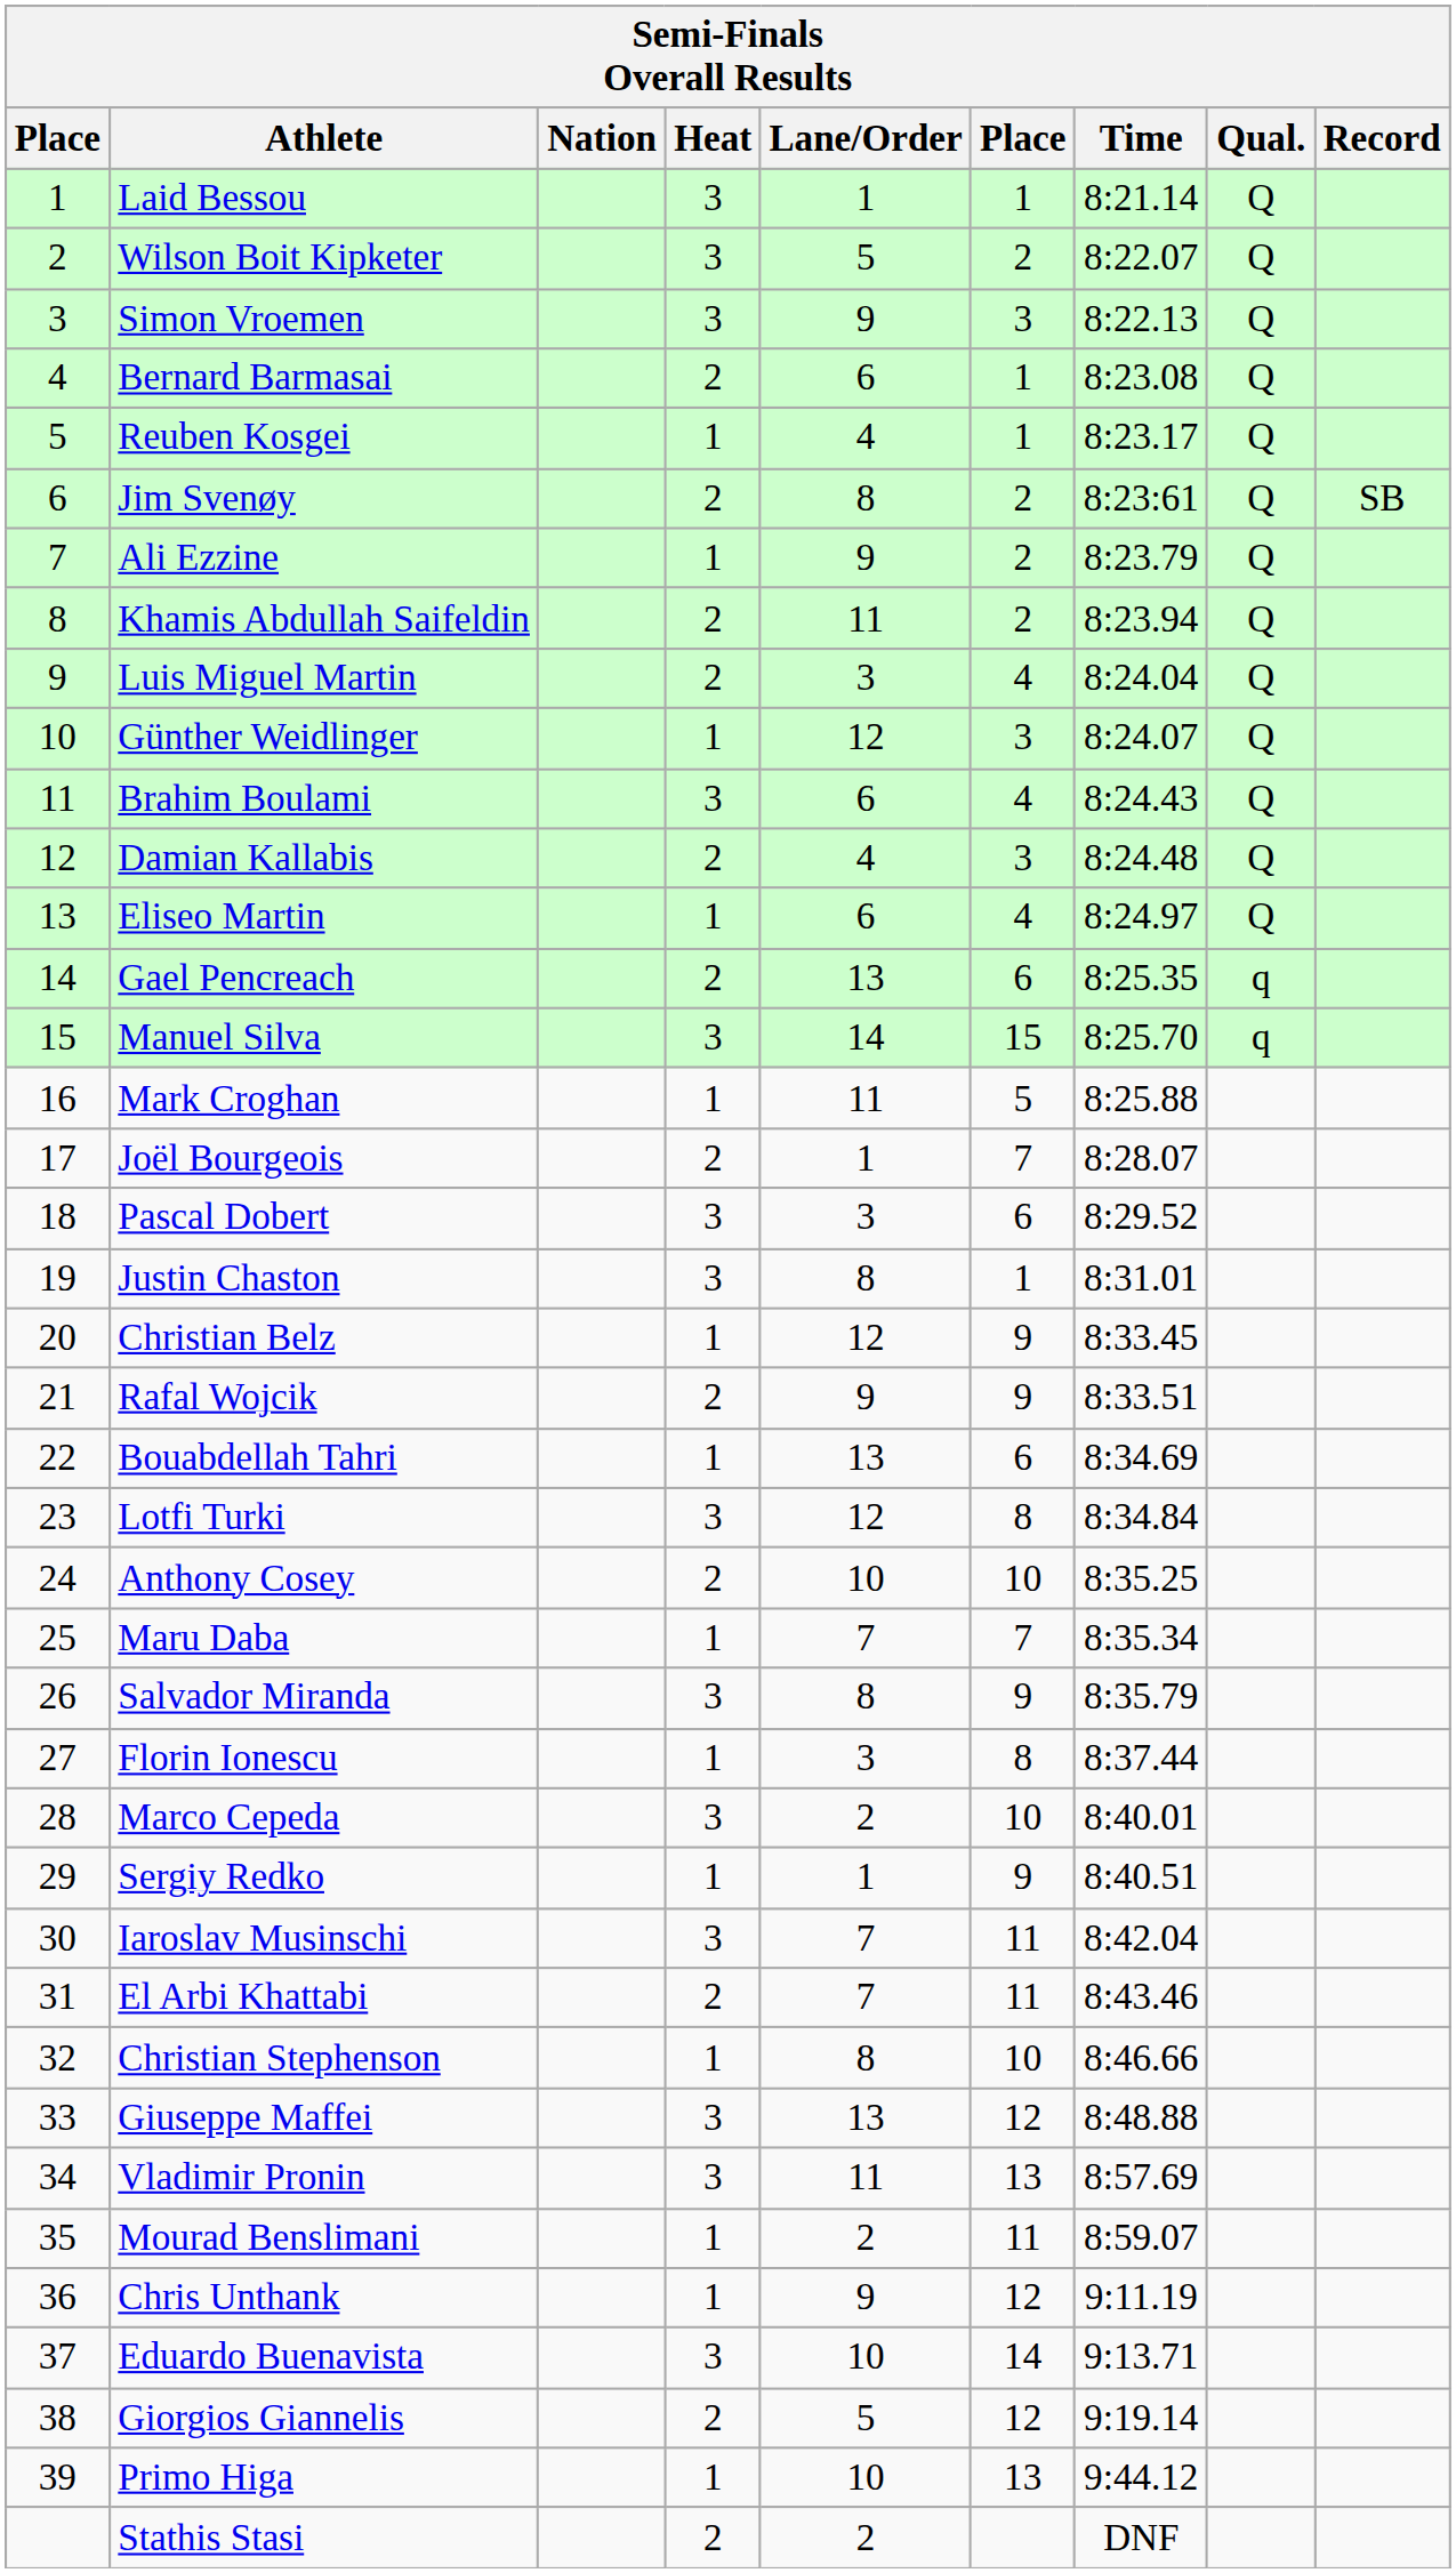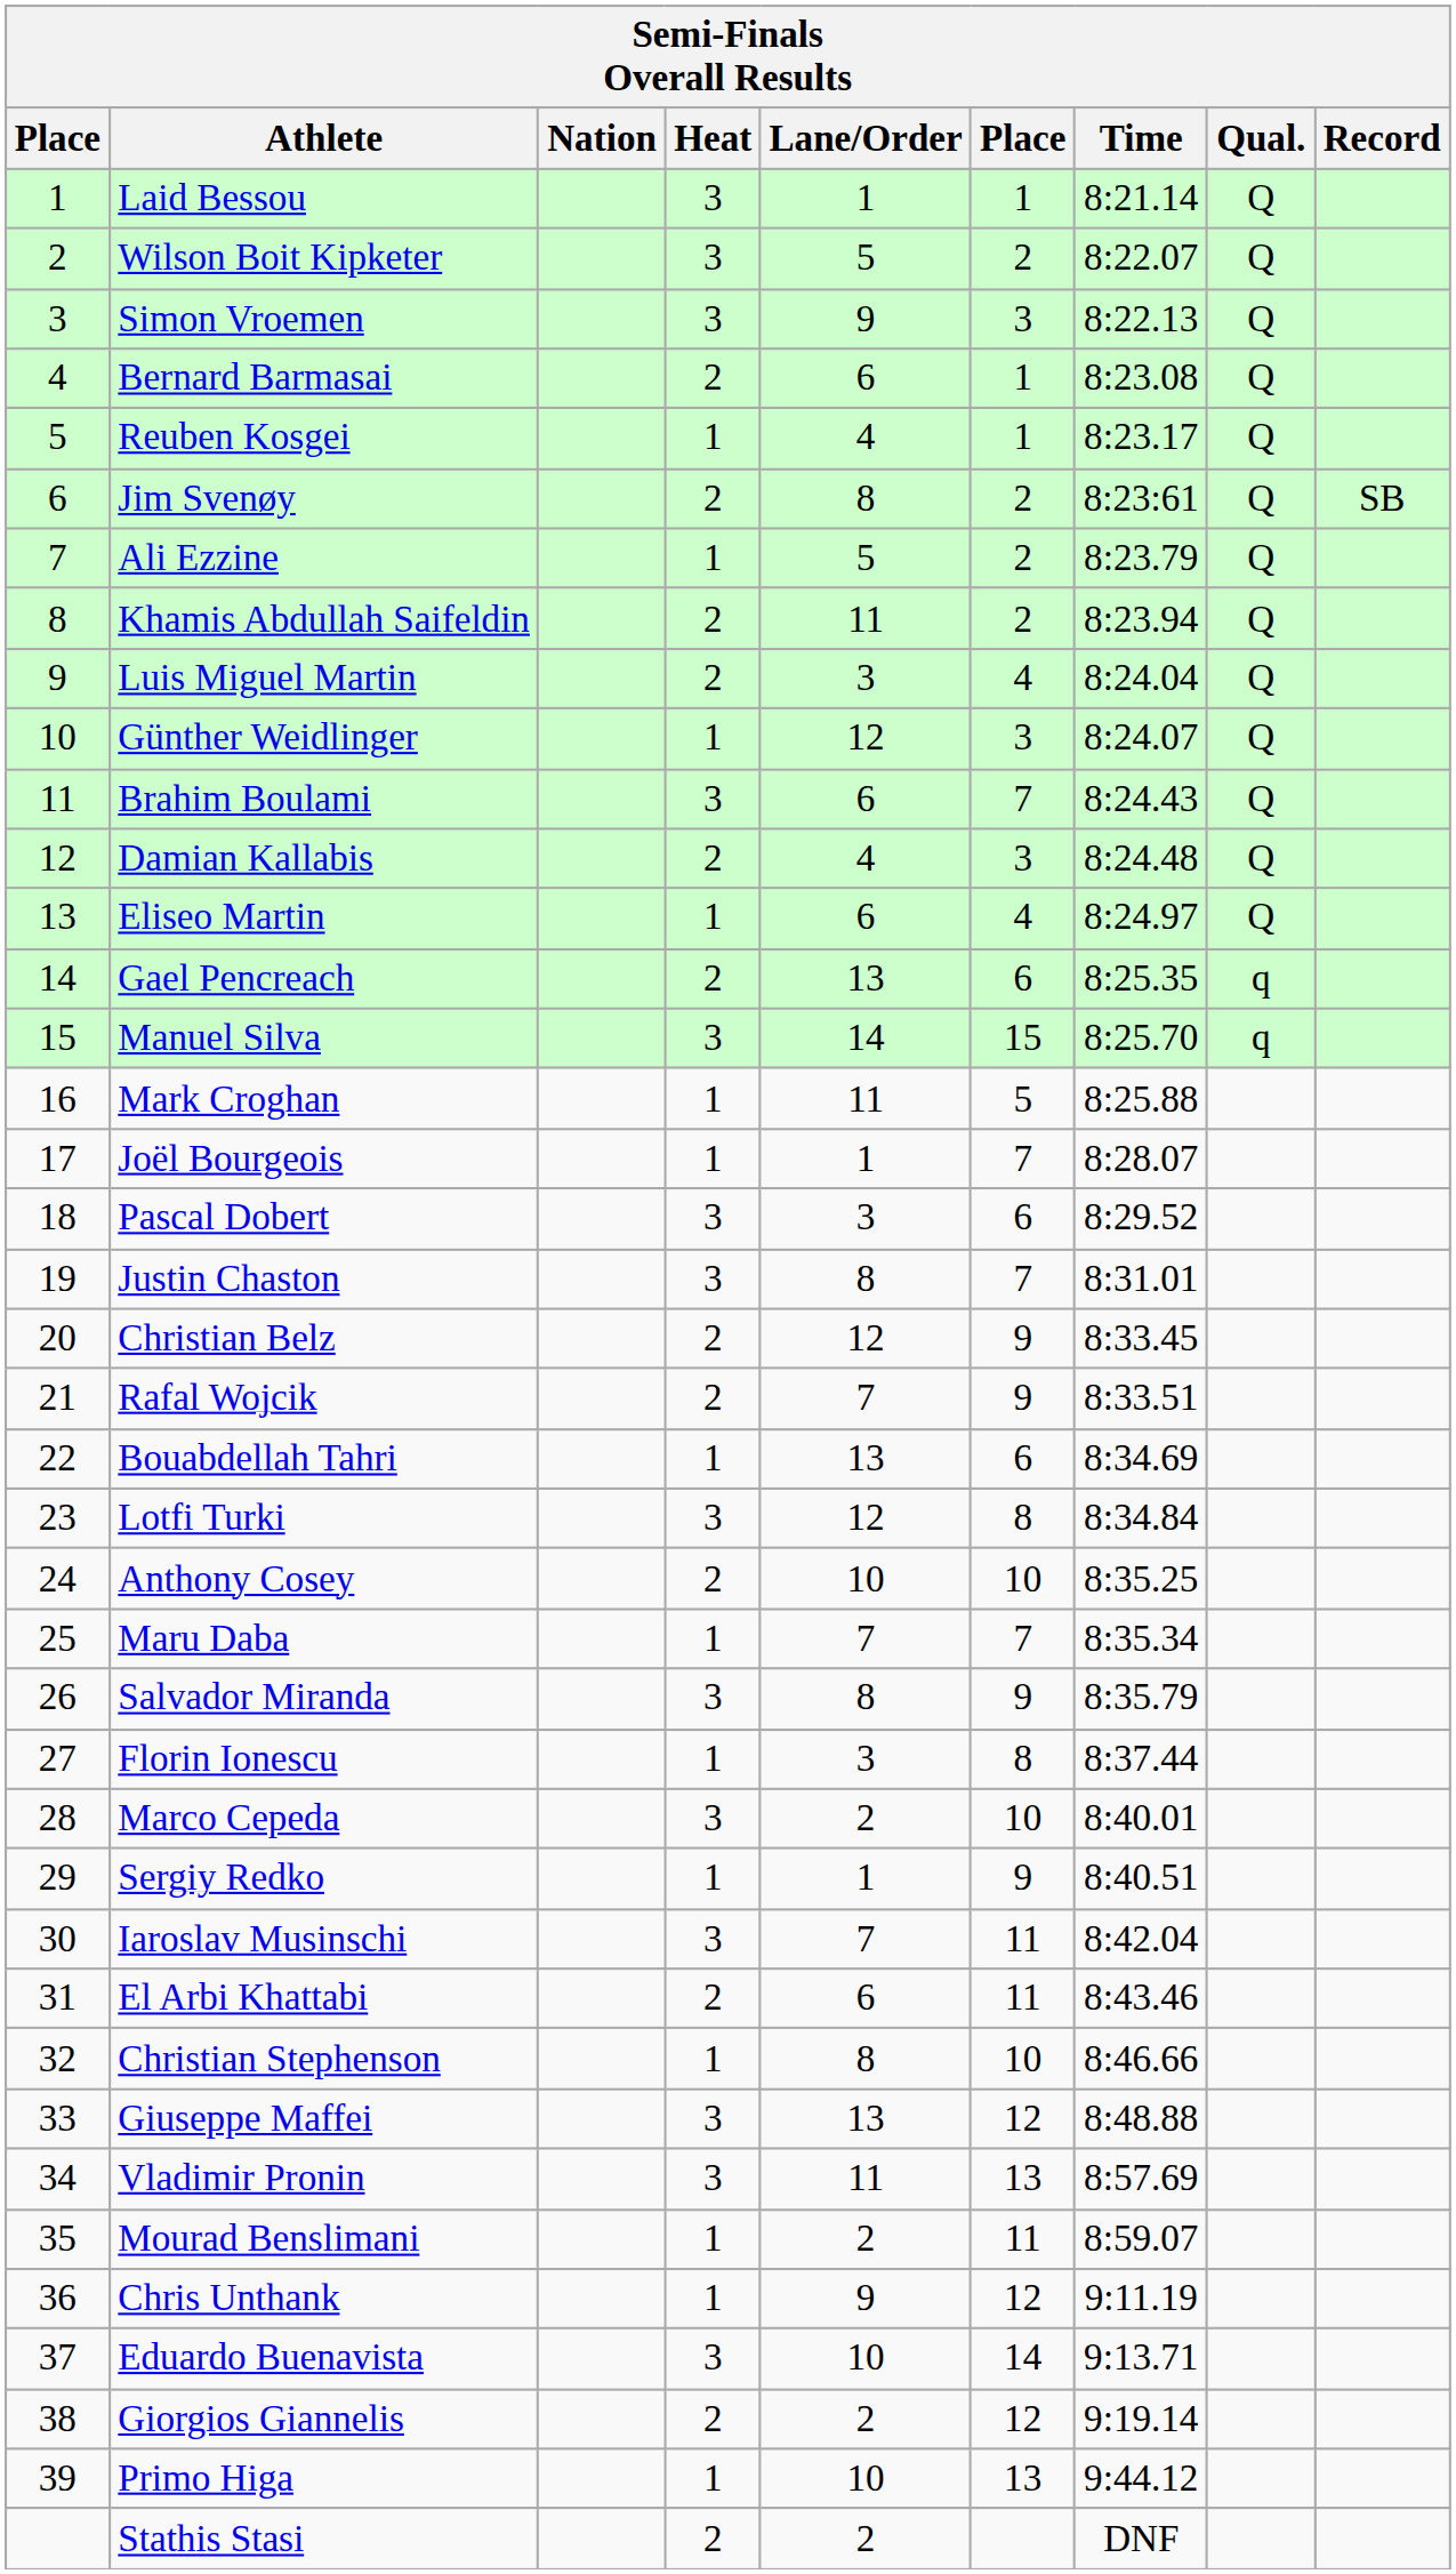Ali Ezzine | Lane/Order: 9 -> 5
Brahim Boulami | column 6: 4 -> 7
Joël Bourgeois | Heat: 2 -> 1
Justin Chaston | column 6: 1 -> 7
Christian Belz | Heat: 1 -> 2
Rafal Wojcik | Lane/Order: 9 -> 7
El Arbi Khattabi | Lane/Order: 7 -> 6
Giorgios Giannelis | Lane/Order: 5 -> 2
